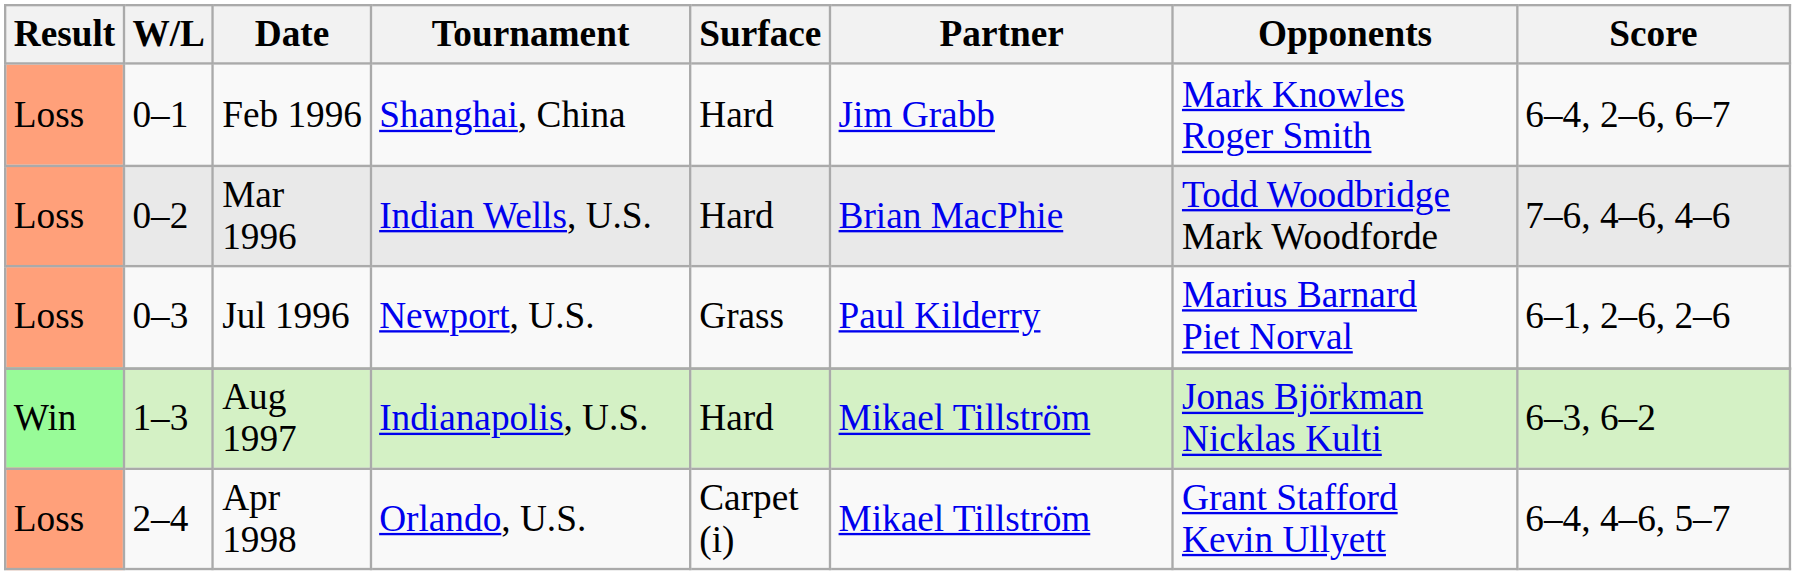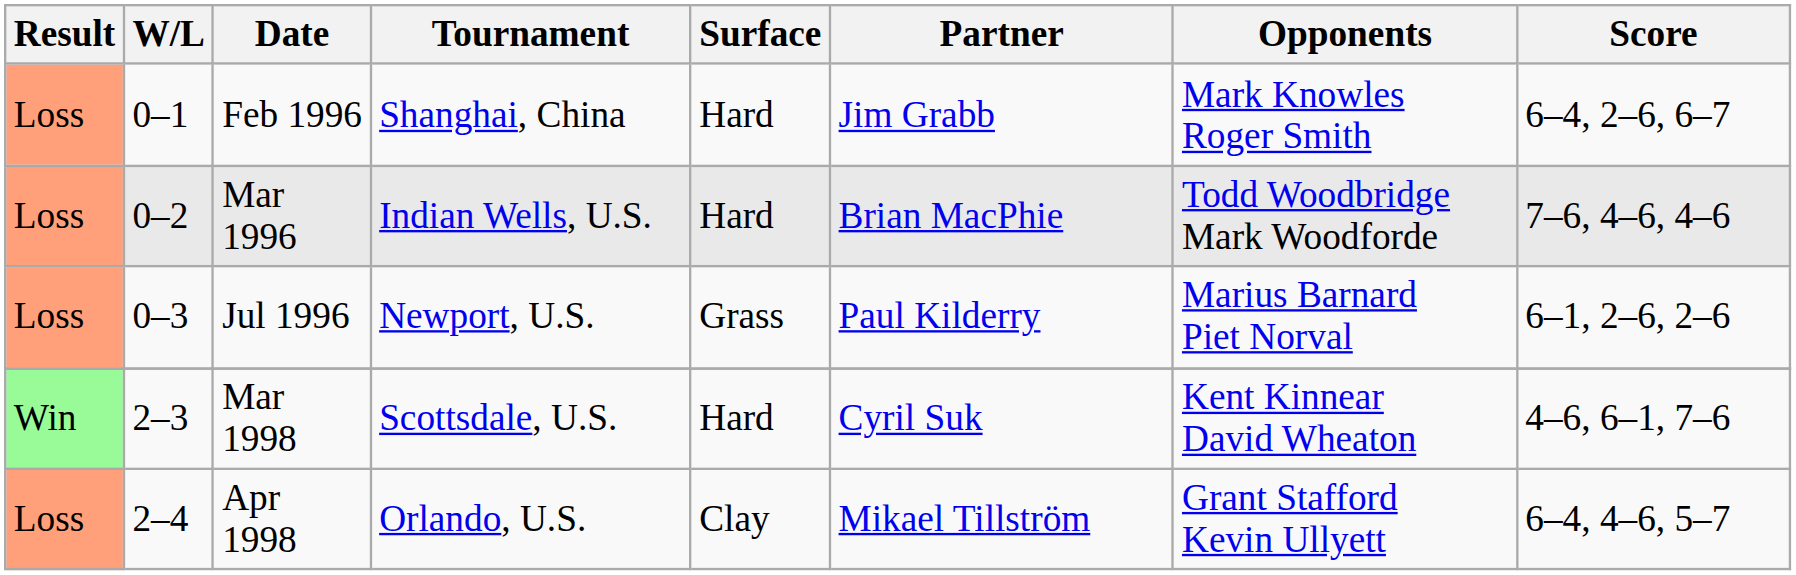- row: Win | 1–3 | Aug 1997 | Indianapolis, U.S. | Hard | Mikael Tillström | Jonas Björkman Nicklas Kulti | 6–3, 6–2
+ row: Win | 2–3 | Mar 1998 | Scottsdale, U.S. | Hard | Cyril Suk | Kent Kinnear David Wheaton | 4–6, 6–1, 7–6
Apr 1998 | Surface: Carpet (i) -> Clay
